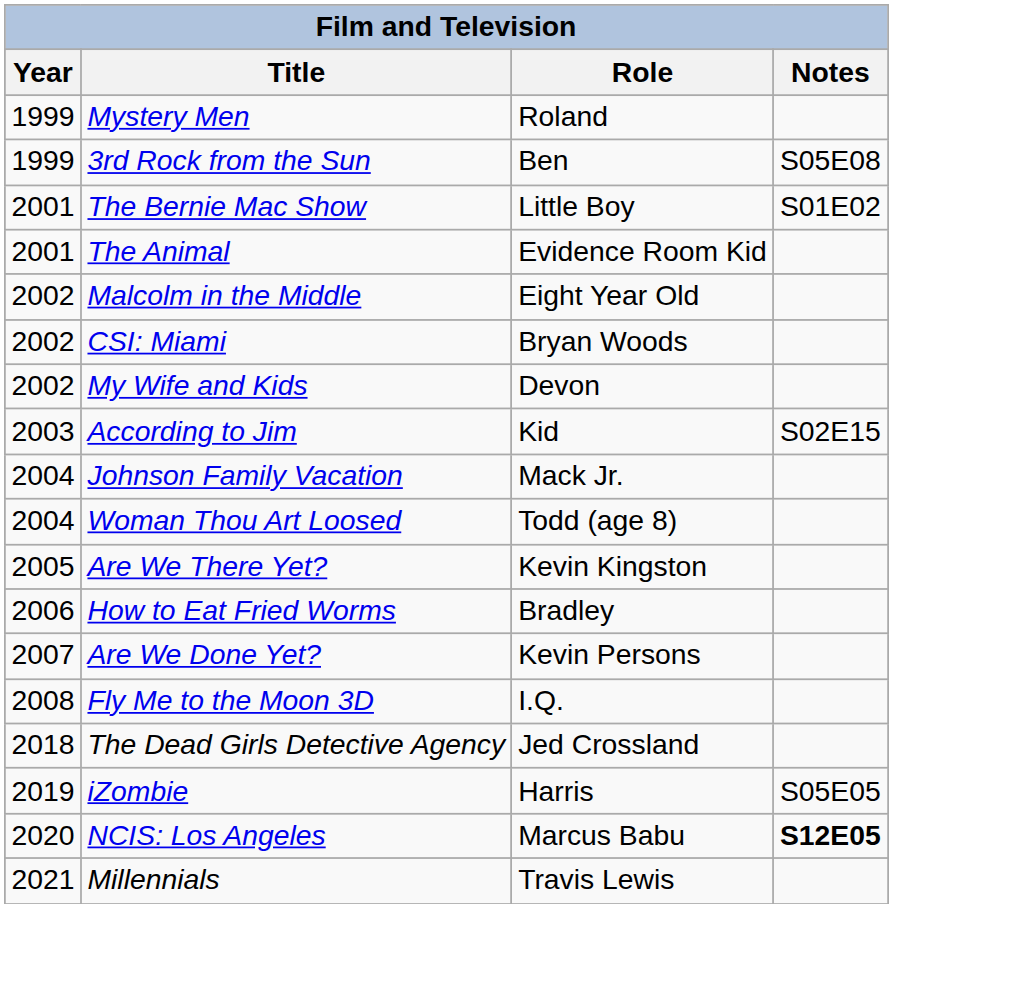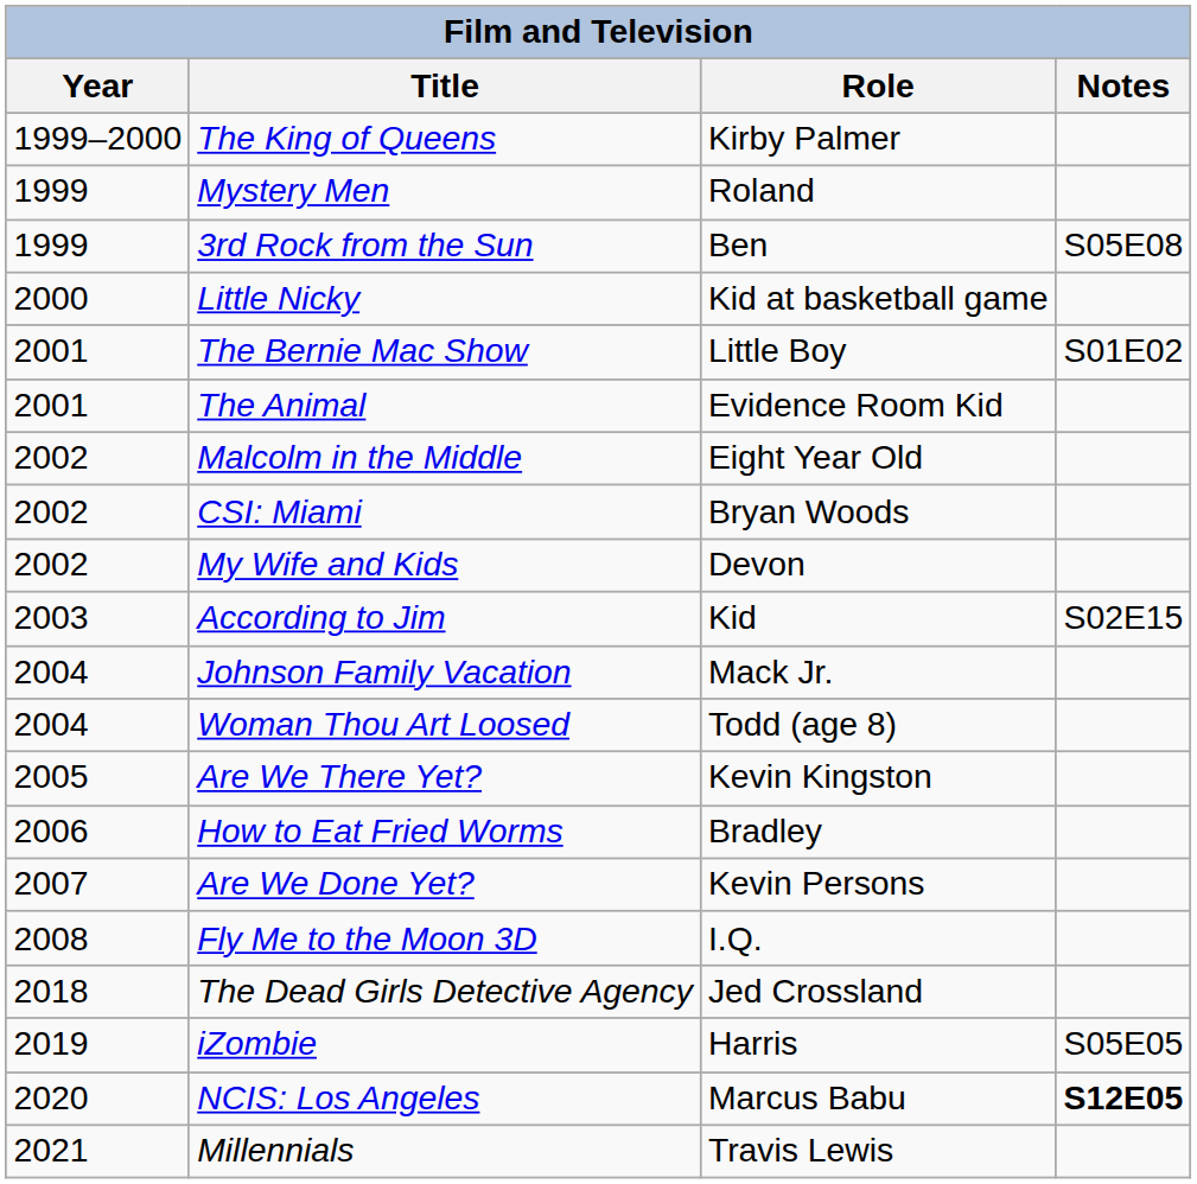+ row: 1999–2000 | The King of Queens | Kirby Palmer
+ row: 2000 | Little Nicky | Kid at basketball game
